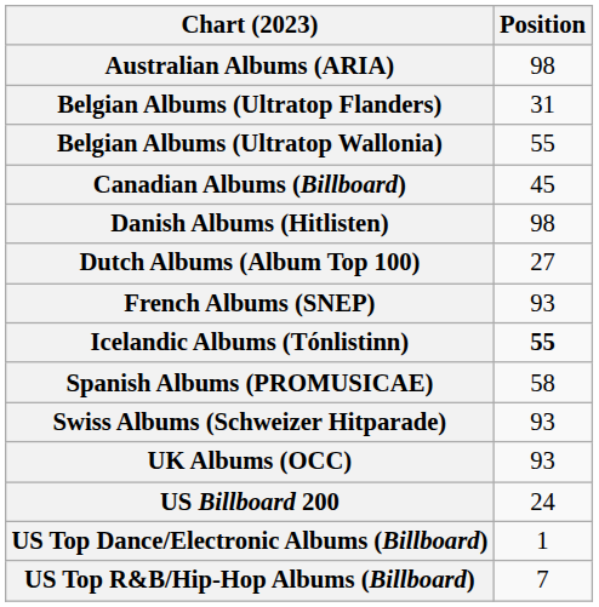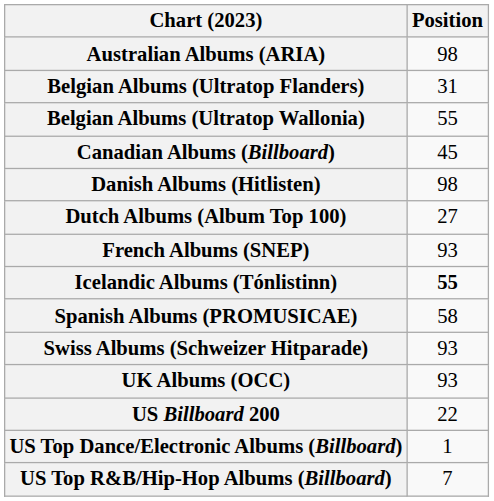US Billboard 200 | Position: 24 -> 22
